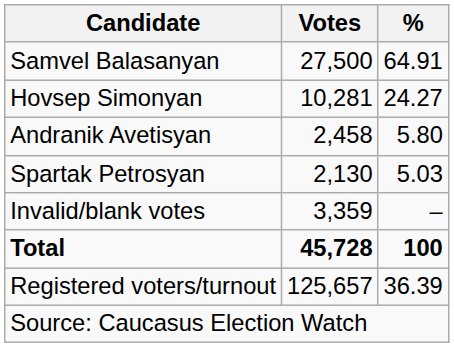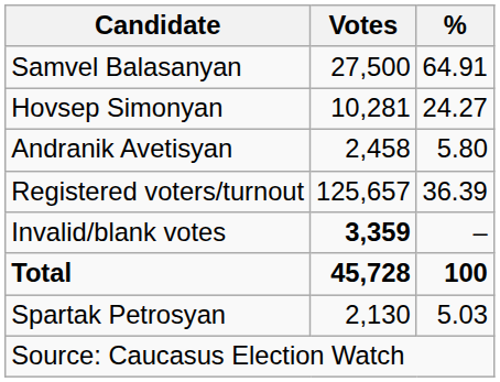rows swapped: Spartak Petrosyan <-> Registered voters/turnout
Invalid/blank votes | Votes: normal -> bold
